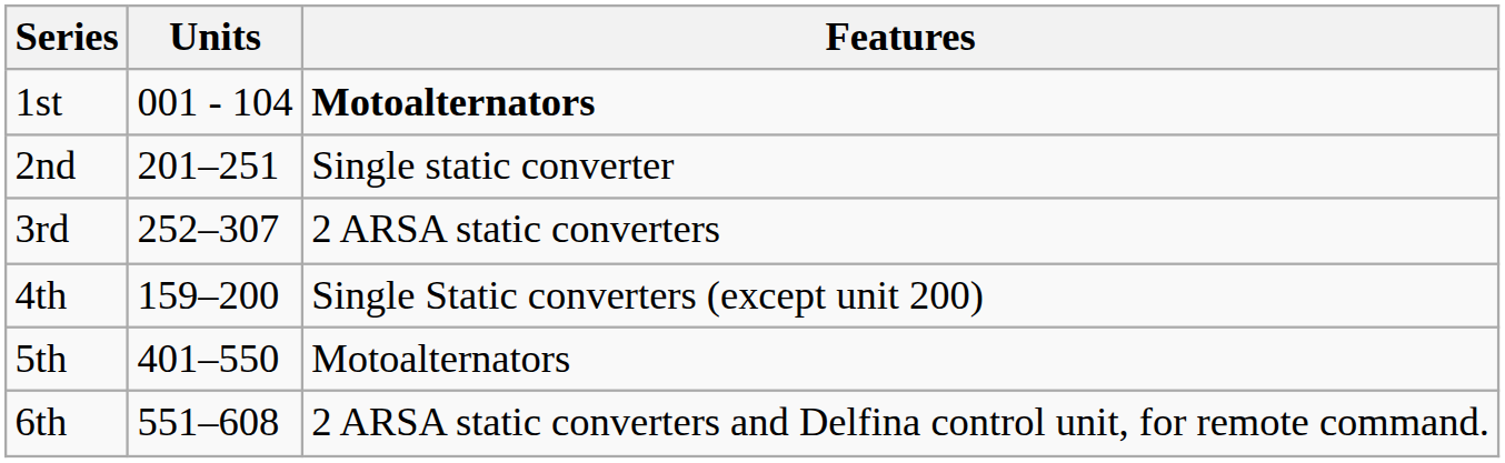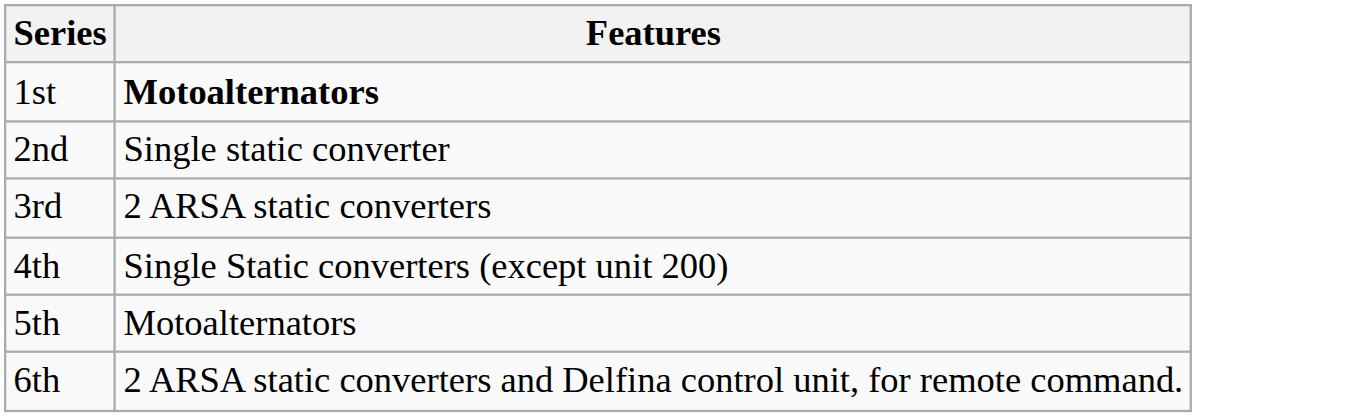- column: Units | 001 - 104 | 201–251 | 252–307 | 159–200 | 401–550 | 551–608
